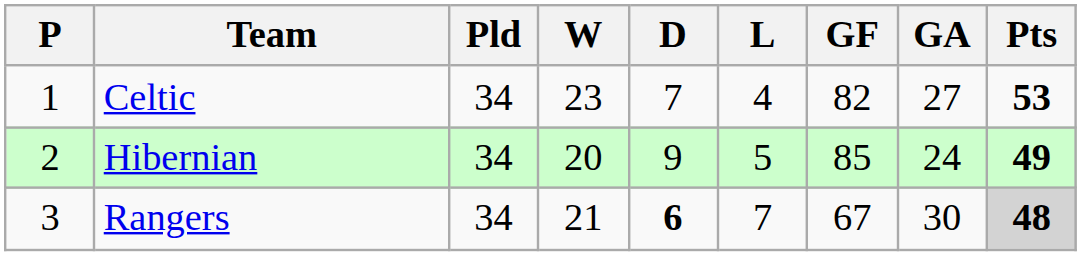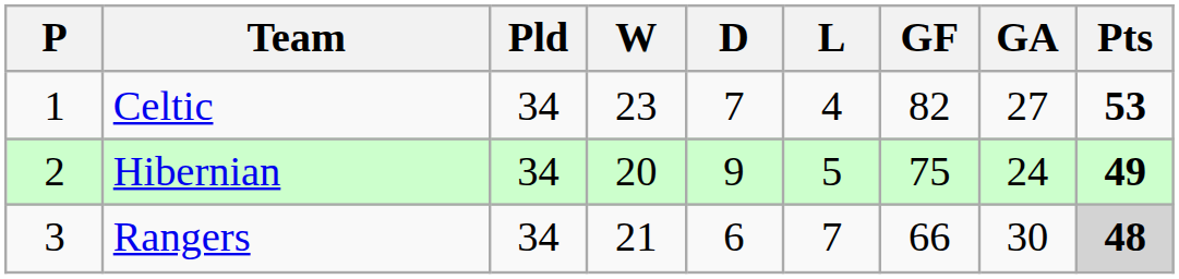Hibernian | GF: 85 -> 75
Rangers | D: bold -> normal
Rangers | GF: 67 -> 66
